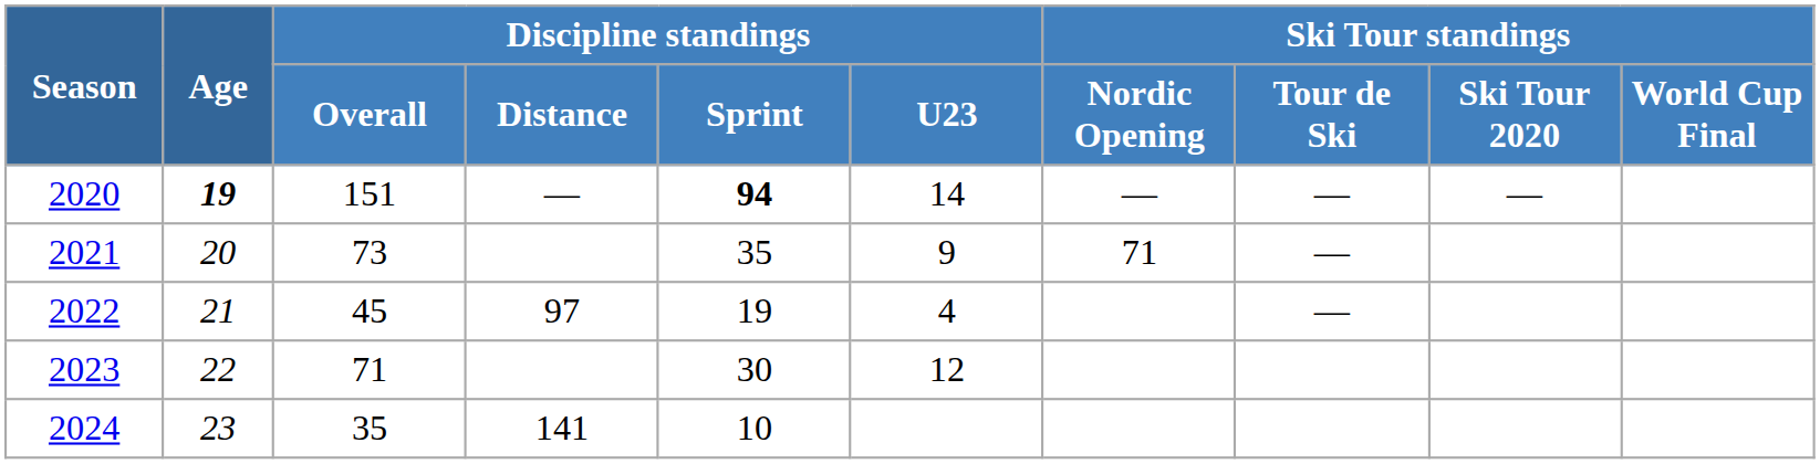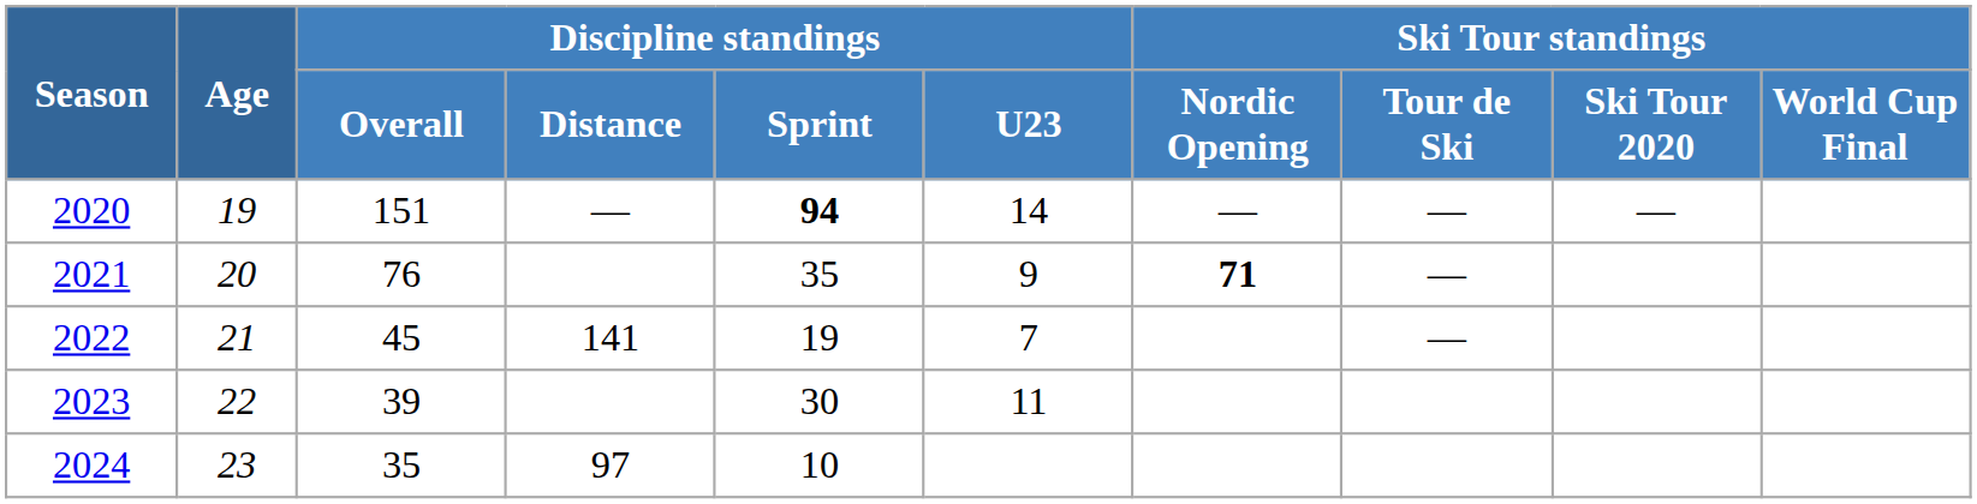2020 | Age: bold -> normal
2021 | Discipline standings / Overall: 73 -> 76
2021 | Ski Tour standings / Nordic Opening: normal -> bold
2022 | Discipline standings / Distance: 97 -> 141
2022 | Discipline standings / U23: 4 -> 7
2023 | Discipline standings / Overall: 71 -> 39
2023 | Discipline standings / U23: 12 -> 11
2024 | Discipline standings / Distance: 141 -> 97
